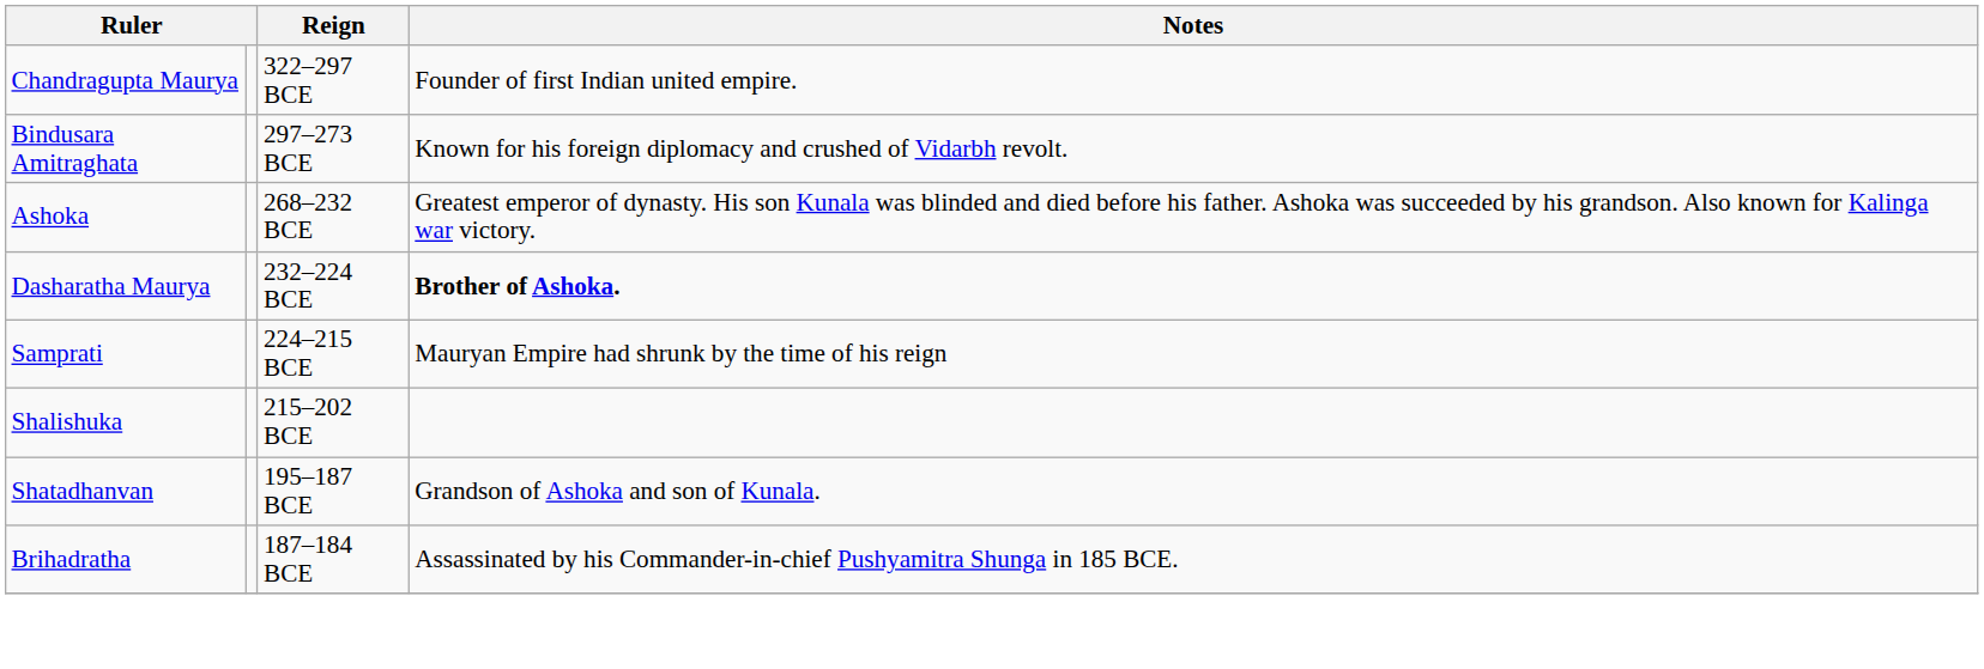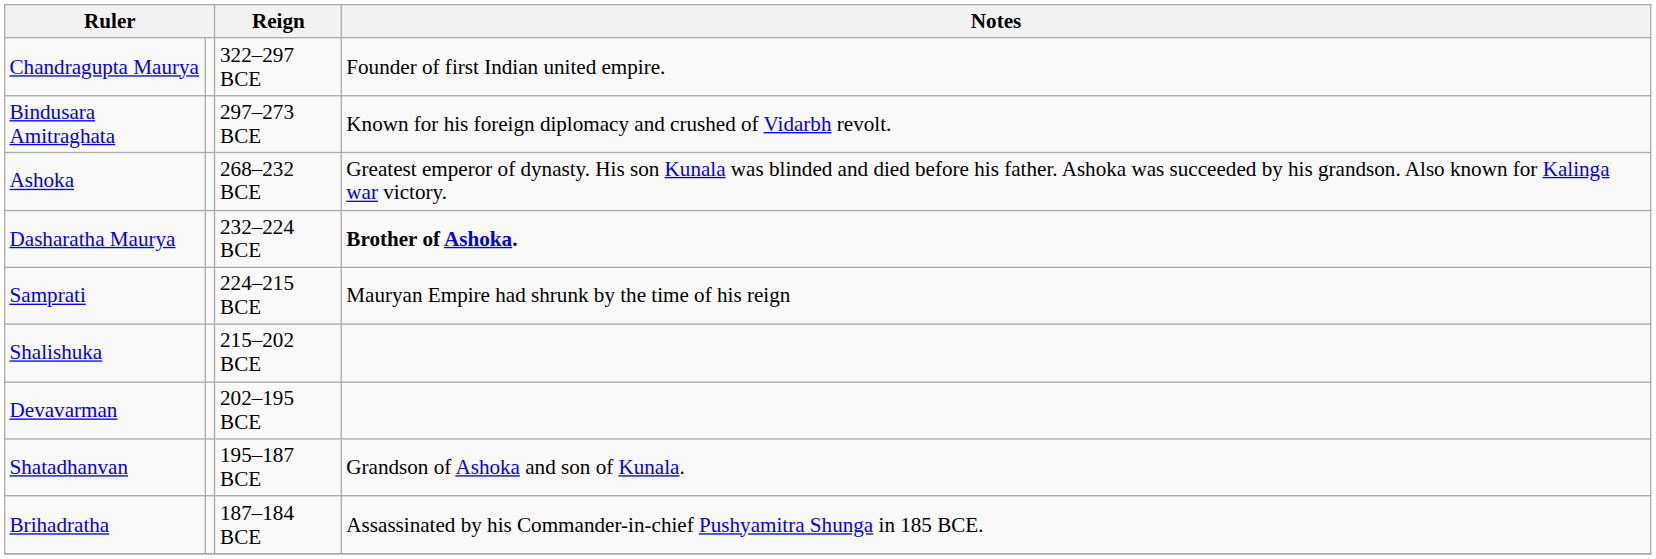+ row: Devavarman | 202–195 BCE
